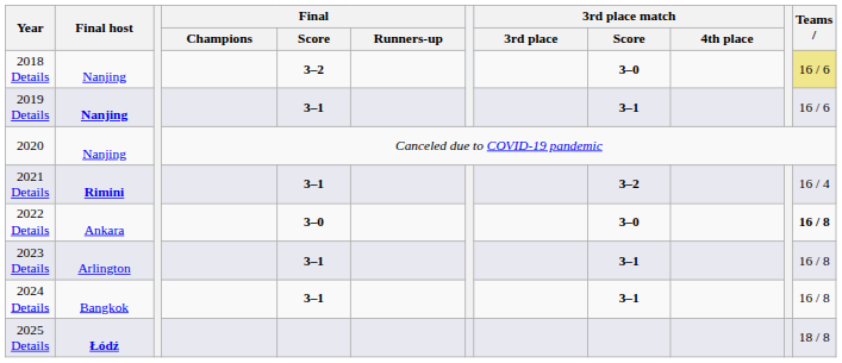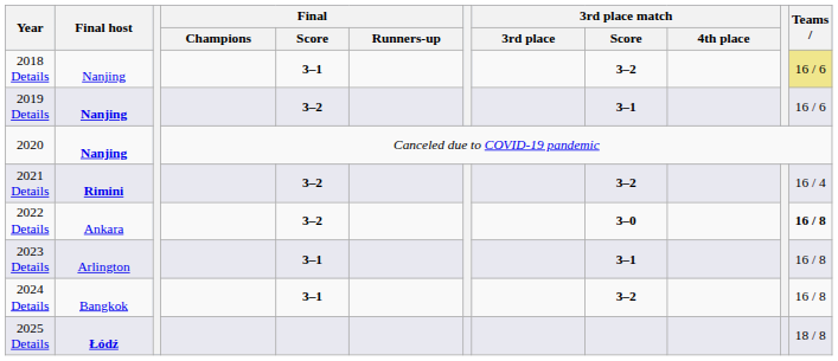2018 Details | Final / Score: 3–2 -> 3–1
2018 Details | 3rd place match / Score: 3–0 -> 3–2
2019 Details | Final / Score: 3–1 -> 3–2
2020 | Final host: normal -> bold
2021 Details | Final / Score: 3–1 -> 3–2
2022 Details | Final / Score: 3–0 -> 3–2
2024 Details | 3rd place match / Score: 3–1 -> 3–2
